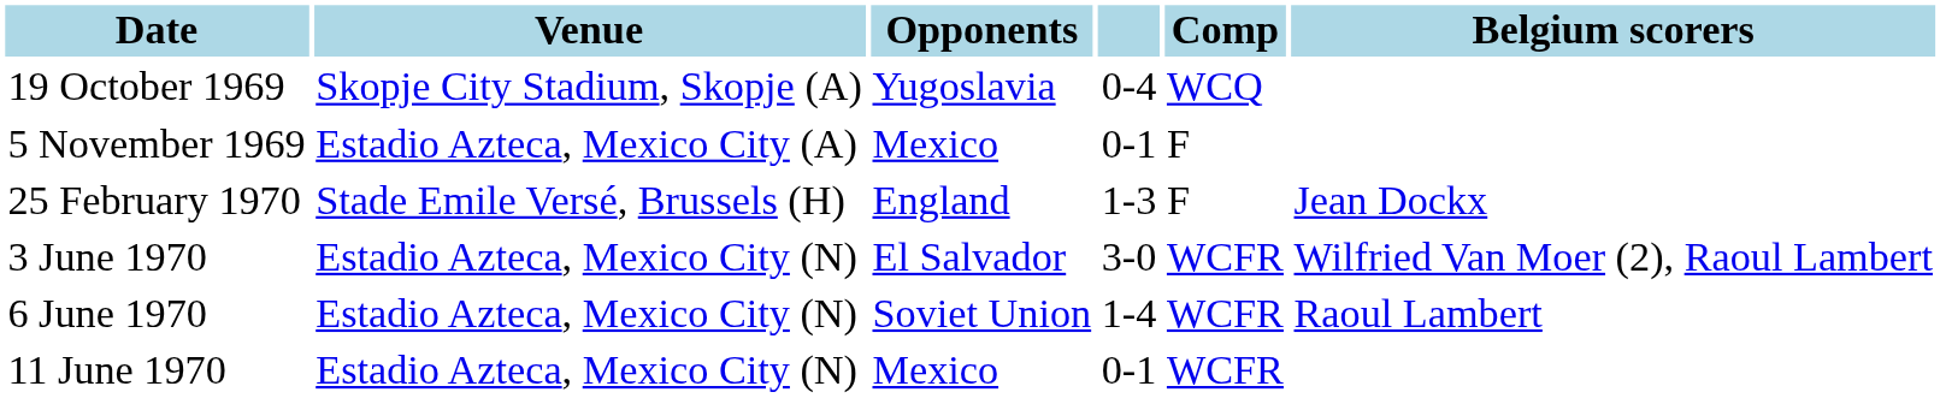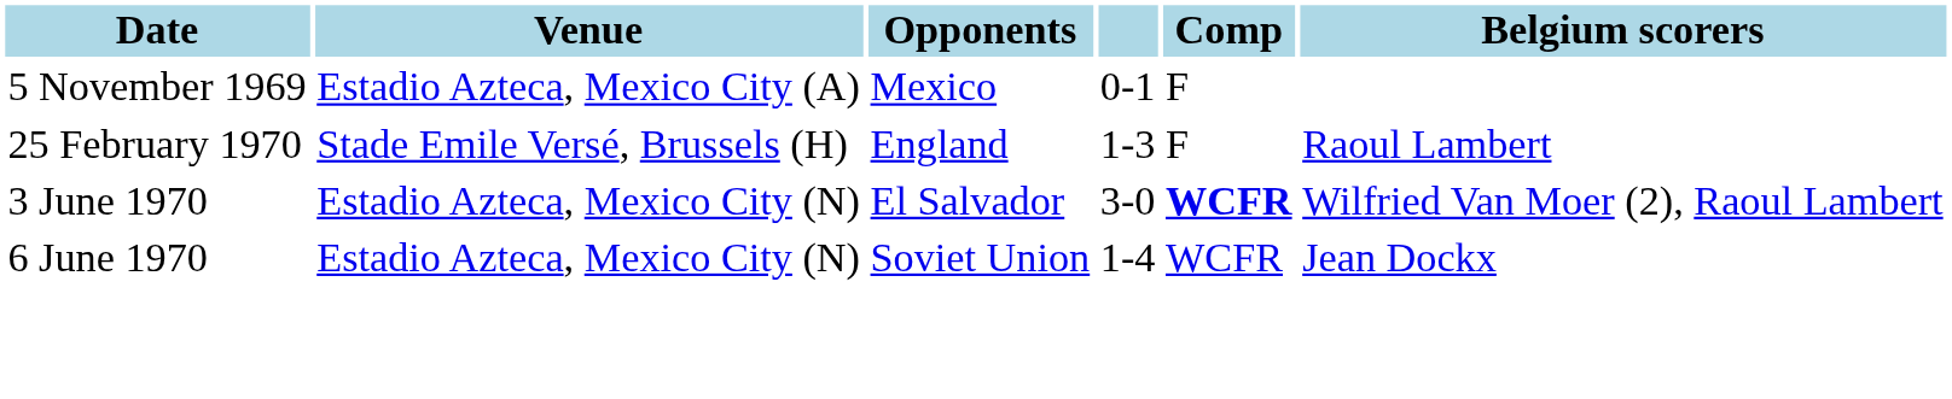- row: 19 October 1969 | Skopje City Stadium, Skopje (A) | Yugoslavia | 0-4 | WCQ
25 February 1970 | Belgium scorers: Jean Dockx -> Raoul Lambert
3 June 1970 | Comp: normal -> bold
6 June 1970 | Belgium scorers: Raoul Lambert -> Jean Dockx
- row: 11 June 1970 | Estadio Azteca, Mexico City (N) | Mexico | 0-1 | WCFR
